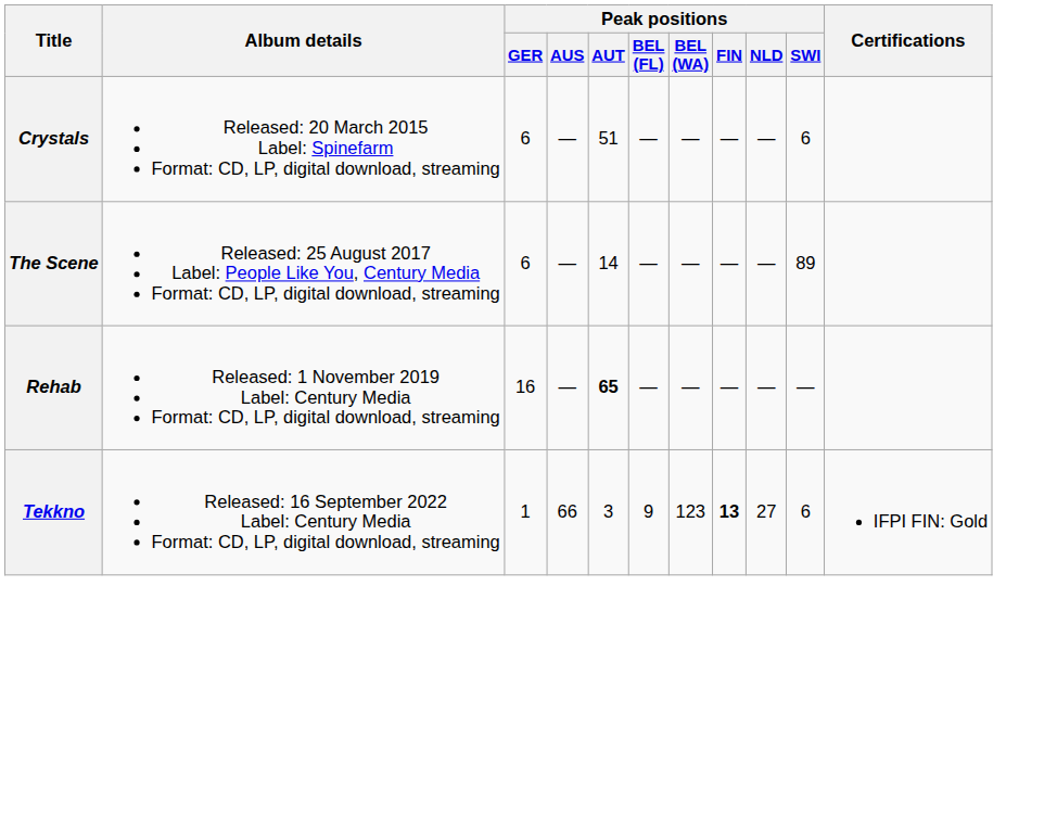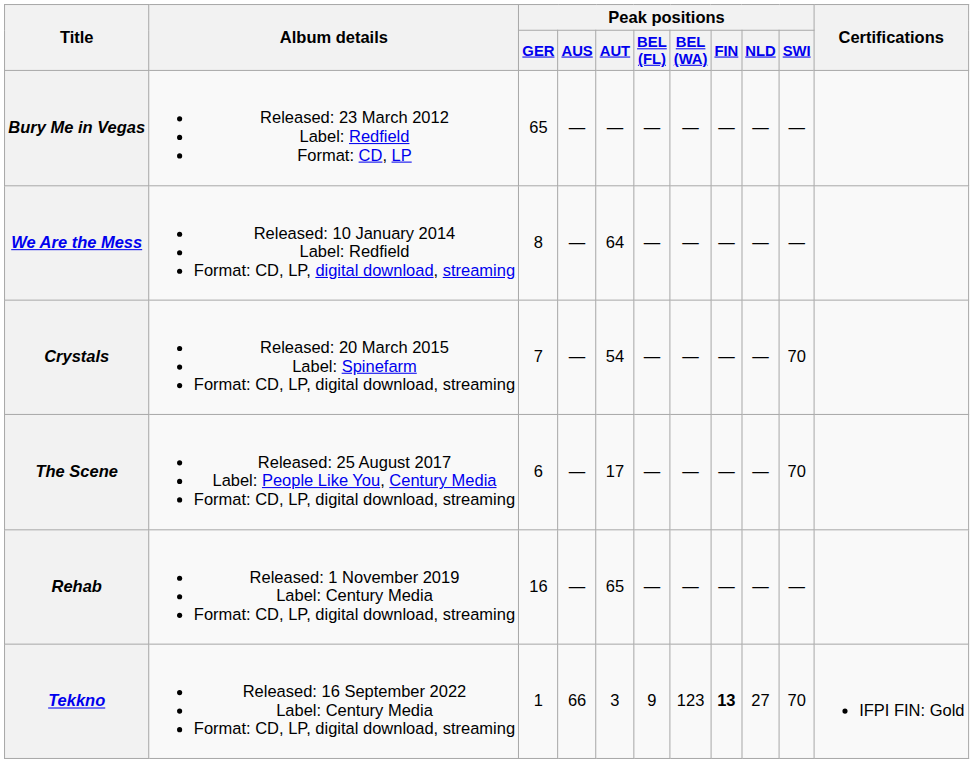+ row: Bury Me in Vegas | Released: 23 March 2012 Label: Redfield Format: CD, LP | 65 | — | — | — | — | — | — | —
+ row: We Are the Mess | Released: 10 January 2014 Label: Redfield Format: CD, LP, digital download, streaming | 8 | — | 64 | — | — | — | — | —
Crystals | Peak positions / GER: 6 -> 7
Crystals | Peak positions / AUT: 51 -> 54
Crystals | Peak positions / SWI: 6 -> 70
The Scene | Peak positions / AUT: 14 -> 17
The Scene | Peak positions / SWI: 89 -> 70
Rehab | Peak positions / AUT: bold -> normal
Tekkno | Peak positions / SWI: 6 -> 70
